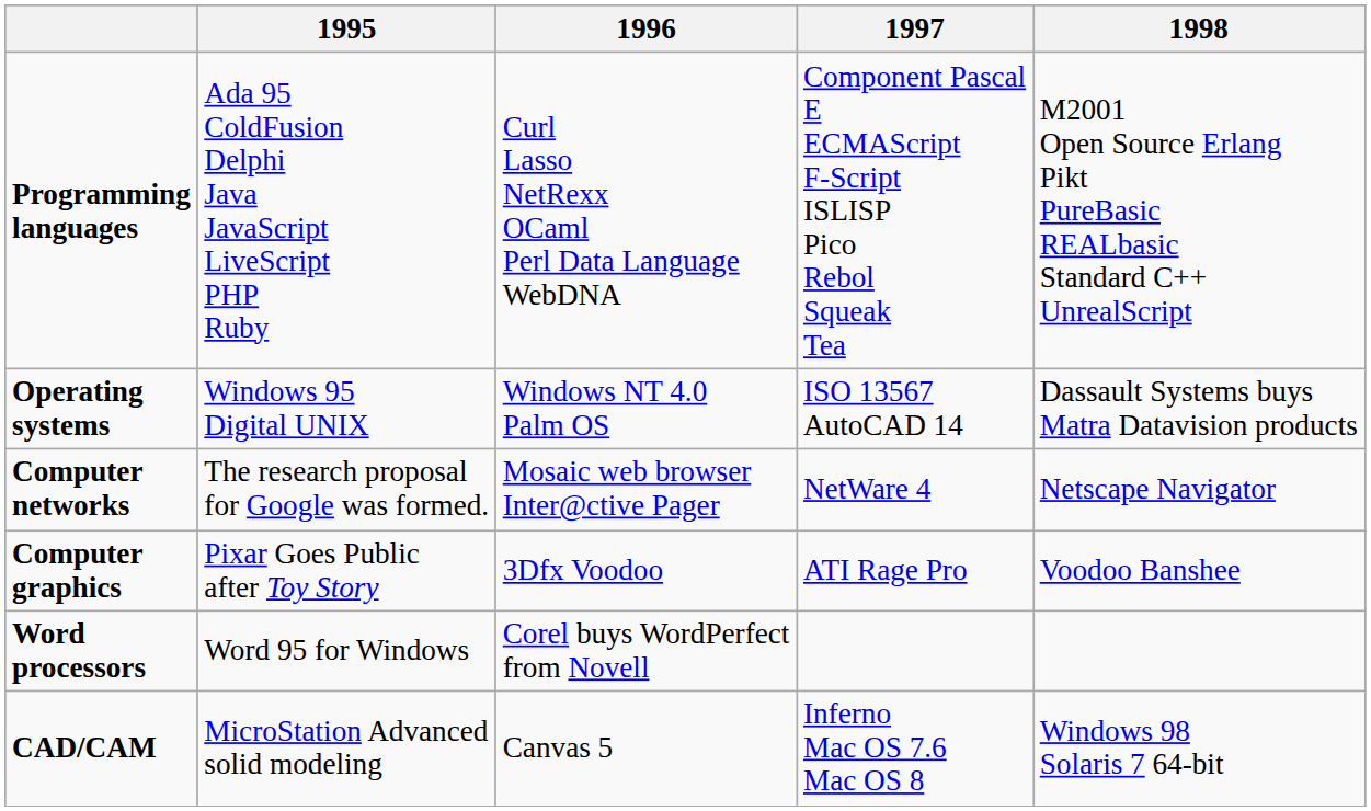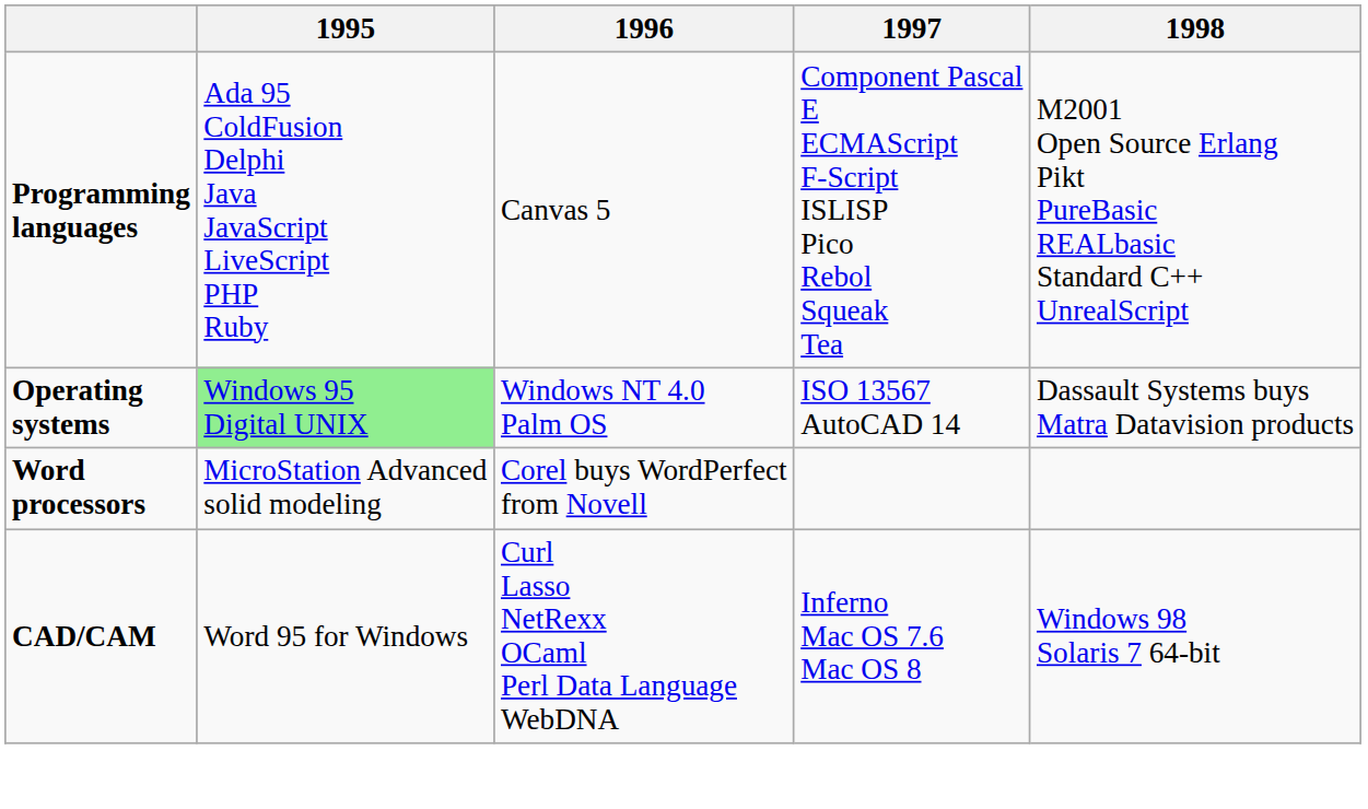Programming languages | 1996: Curl Lasso NetRexx OCaml Perl Data Language WebDNA -> Canvas 5
Operating systems | 1995: no background -> lightgreen background
- row: Computer networks | The research proposal for Google was formed. | Mosaic web browser Inter@ctive Pager | NetWare 4 | Netscape Navigator
- row: Computer graphics | Pixar Goes Public after Toy Story | 3Dfx Voodoo | ATI Rage Pro | Voodoo Banshee
Word processors | 1995: Word 95 for Windows -> MicroStation Advanced solid modeling
CAD/CAM | 1995: MicroStation Advanced solid modeling -> Word 95 for Windows
CAD/CAM | 1996: Canvas 5 -> Curl Lasso NetRexx OCaml Perl Data Language WebDNA
